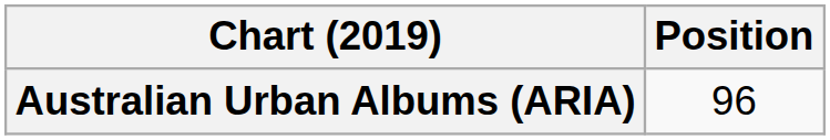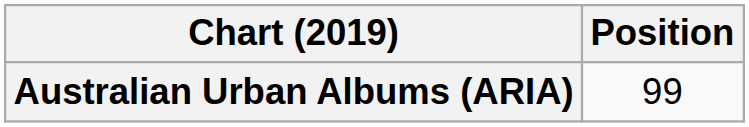Australian Urban Albums (ARIA) | Position: 96 -> 99
